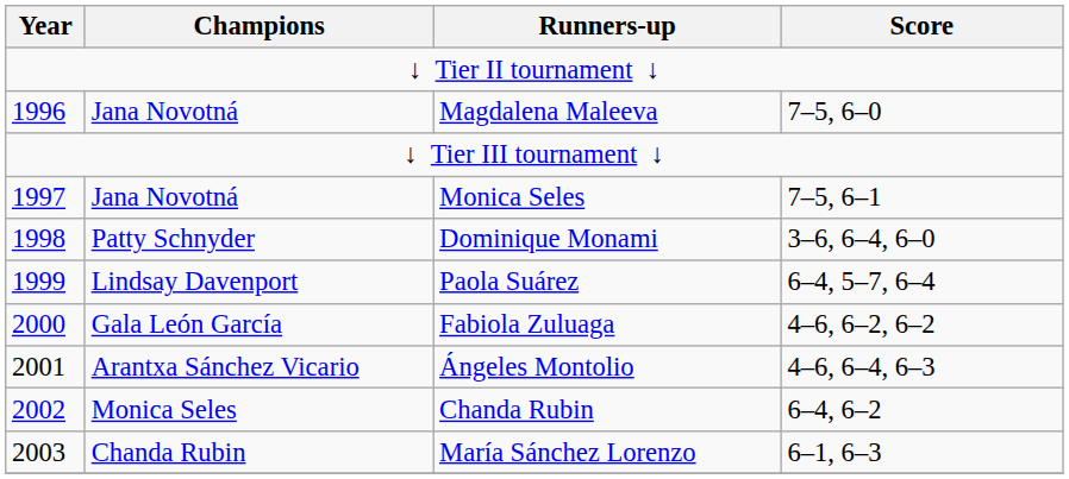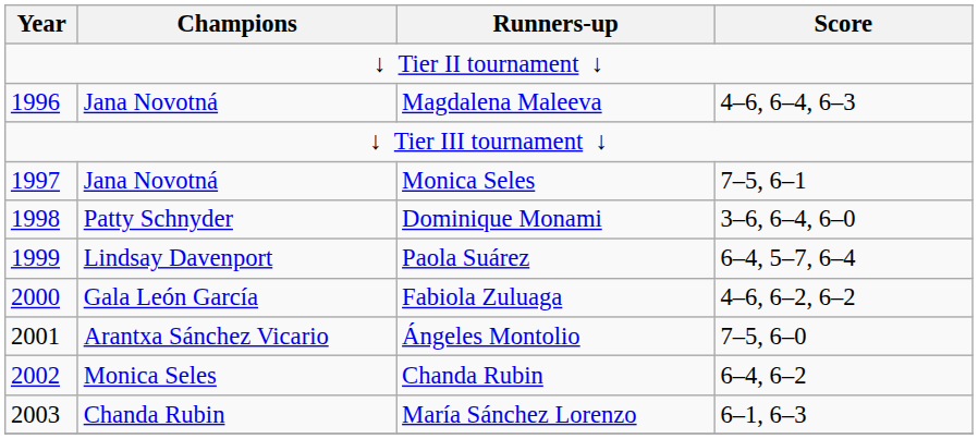Magdalena Maleeva | Score: 7–5, 6–0 -> 4–6, 6–4, 6–3
Ángeles Montolio | Score: 4–6, 6–4, 6–3 -> 7–5, 6–0
